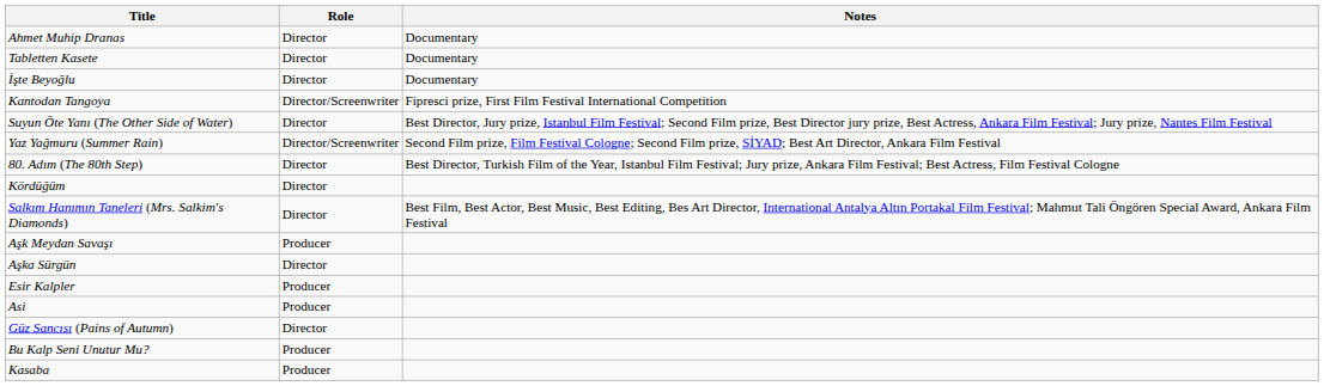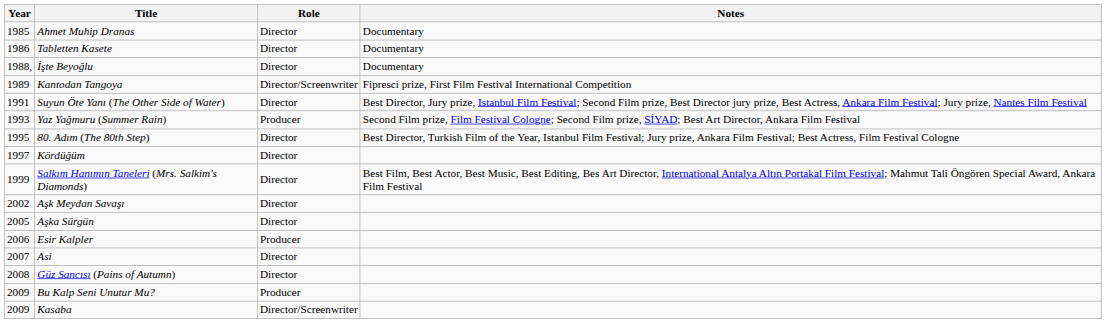+ column: Year | 1985 | 1986 | 1988, | 1989 | 1991 | 1993 | 1995 | 1997 | 1999 | 2002 | 2005 | 2006 | 2007 | 2008 | 2009 | 2009
Yaz Yağmuru (Summer Rain) | Role: Director/Screenwriter -> Producer
Aşk Meydan Savaşı | Role: Producer -> Director
Asi | Role: Producer -> Director
Kasaba | Role: Producer -> Director/Screenwriter
